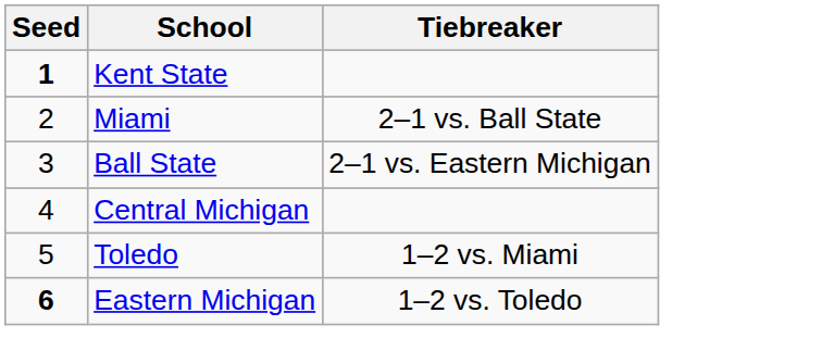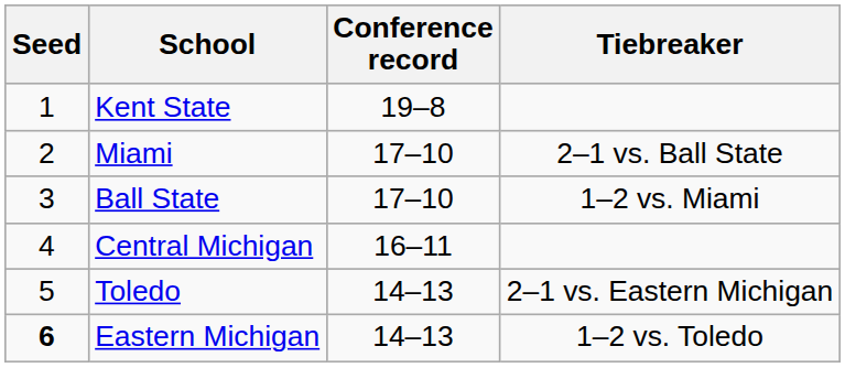+ column: Conference record | 19–8 | 17–10 | 17–10 | 16–11 | 14–13 | 14–13
Kent State | Seed: bold -> normal
Ball State | Tiebreaker: 2–1 vs. Eastern Michigan -> 1–2 vs. Miami
Toledo | Tiebreaker: 1–2 vs. Miami -> 2–1 vs. Eastern Michigan
